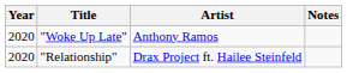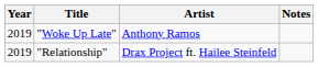"Woke Up Late" | Year: 2020 -> 2019
"Relationship" | Year: 2020 -> 2019
